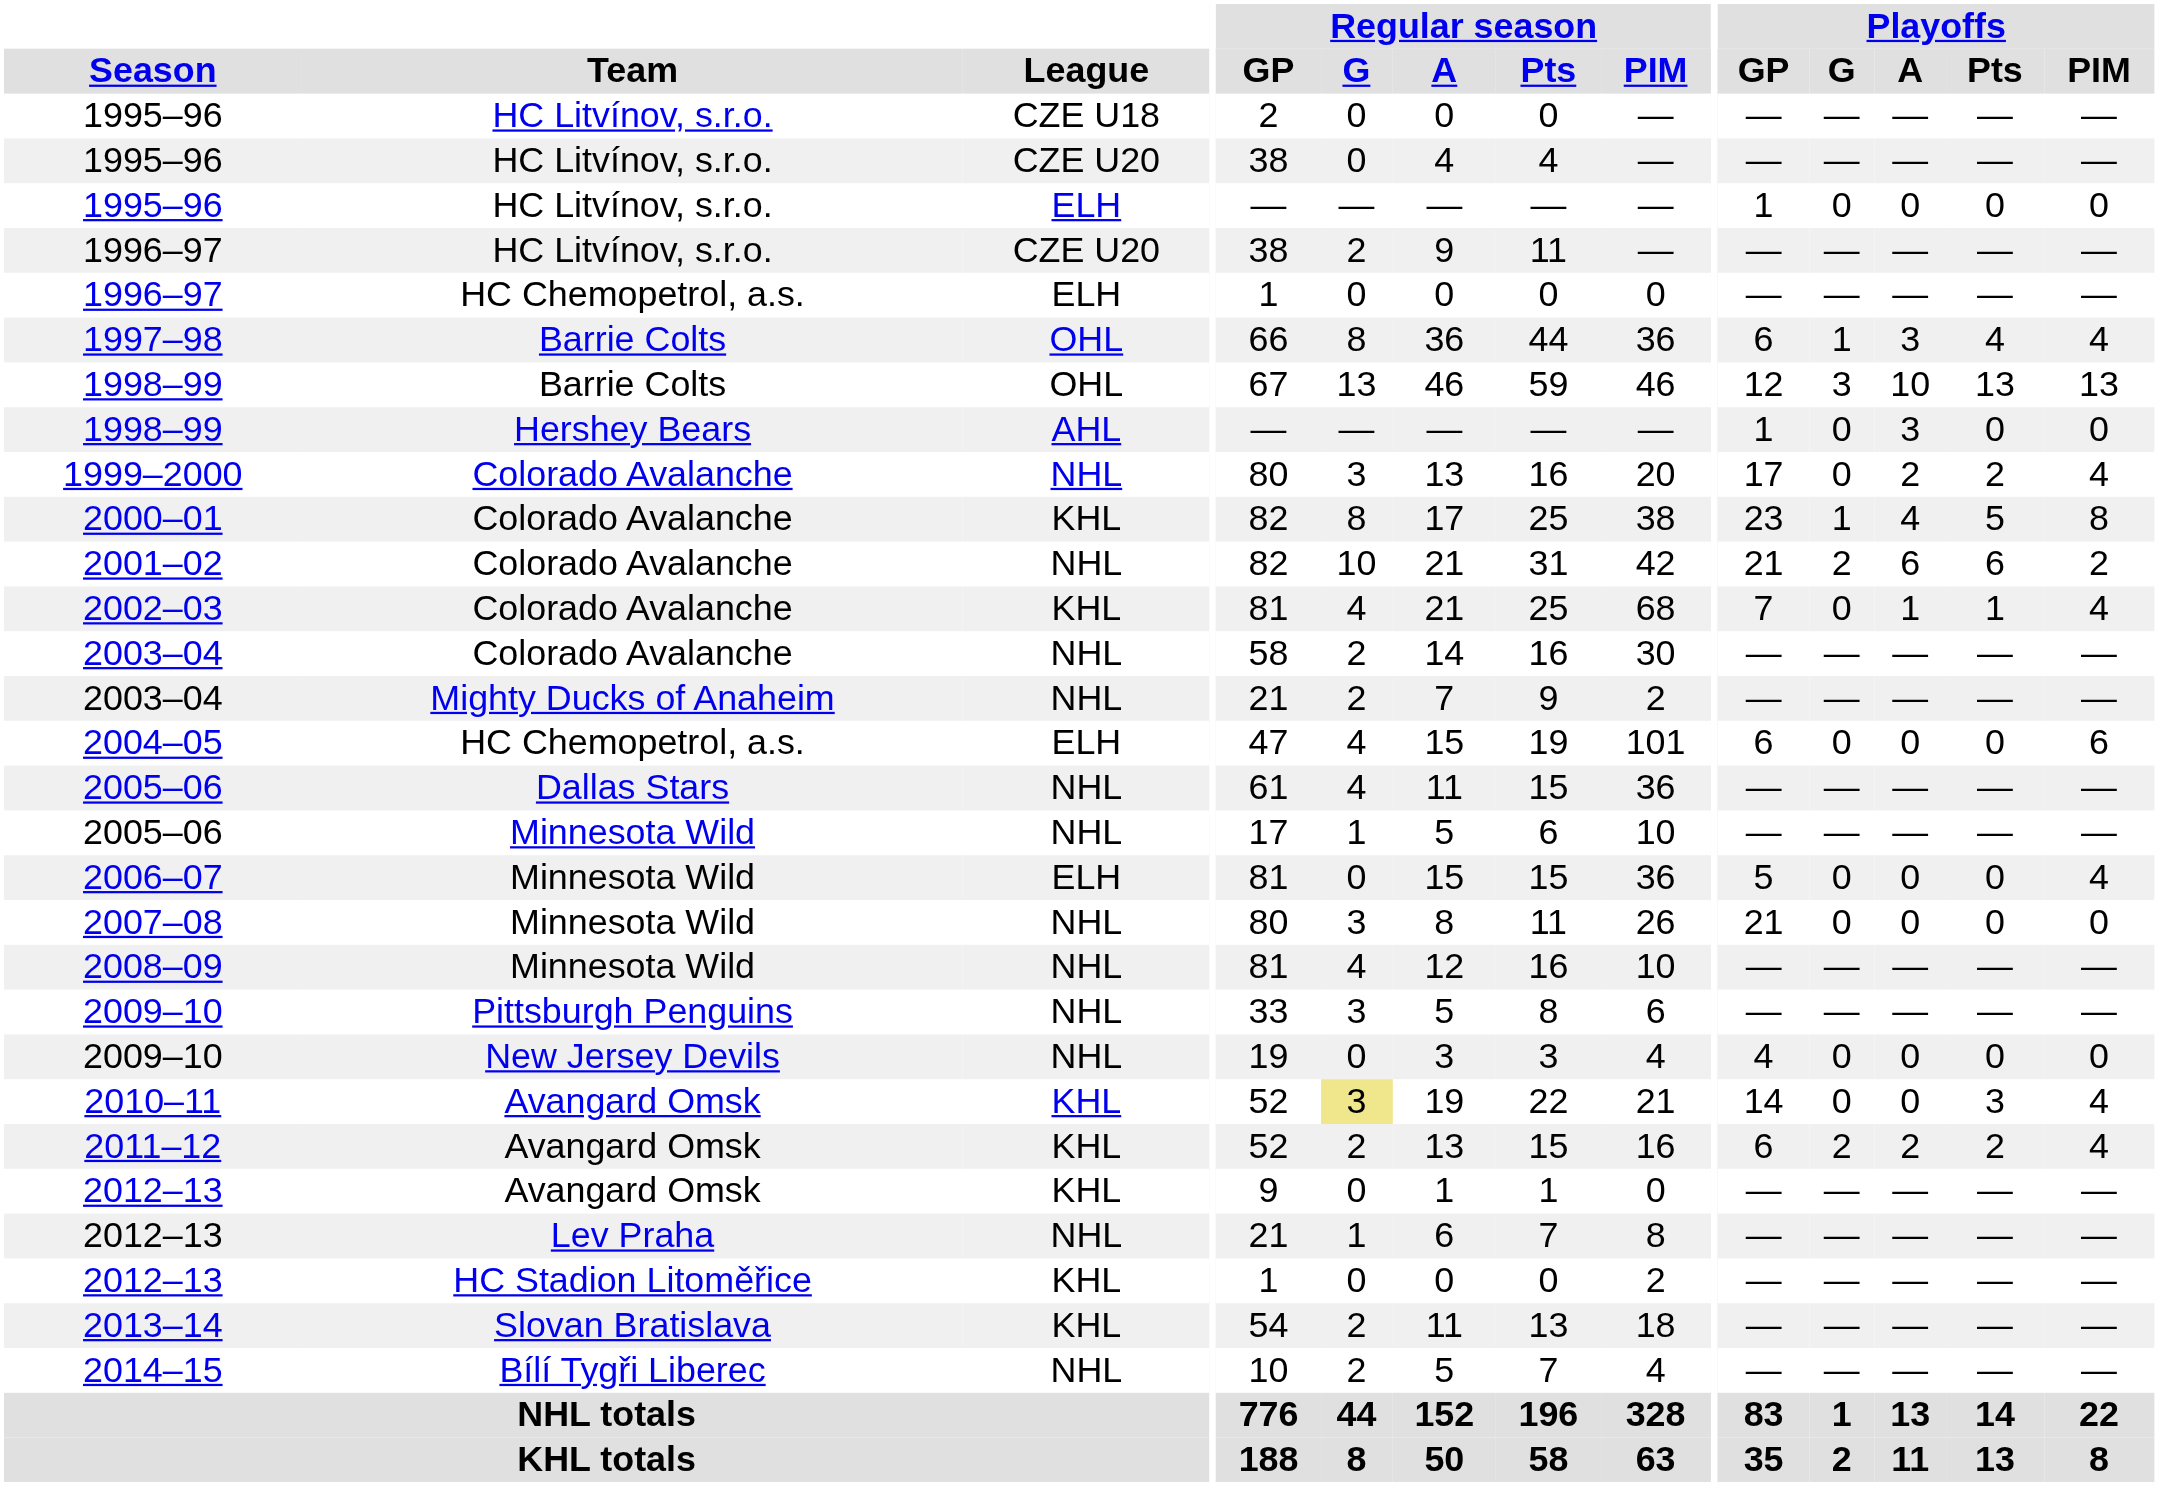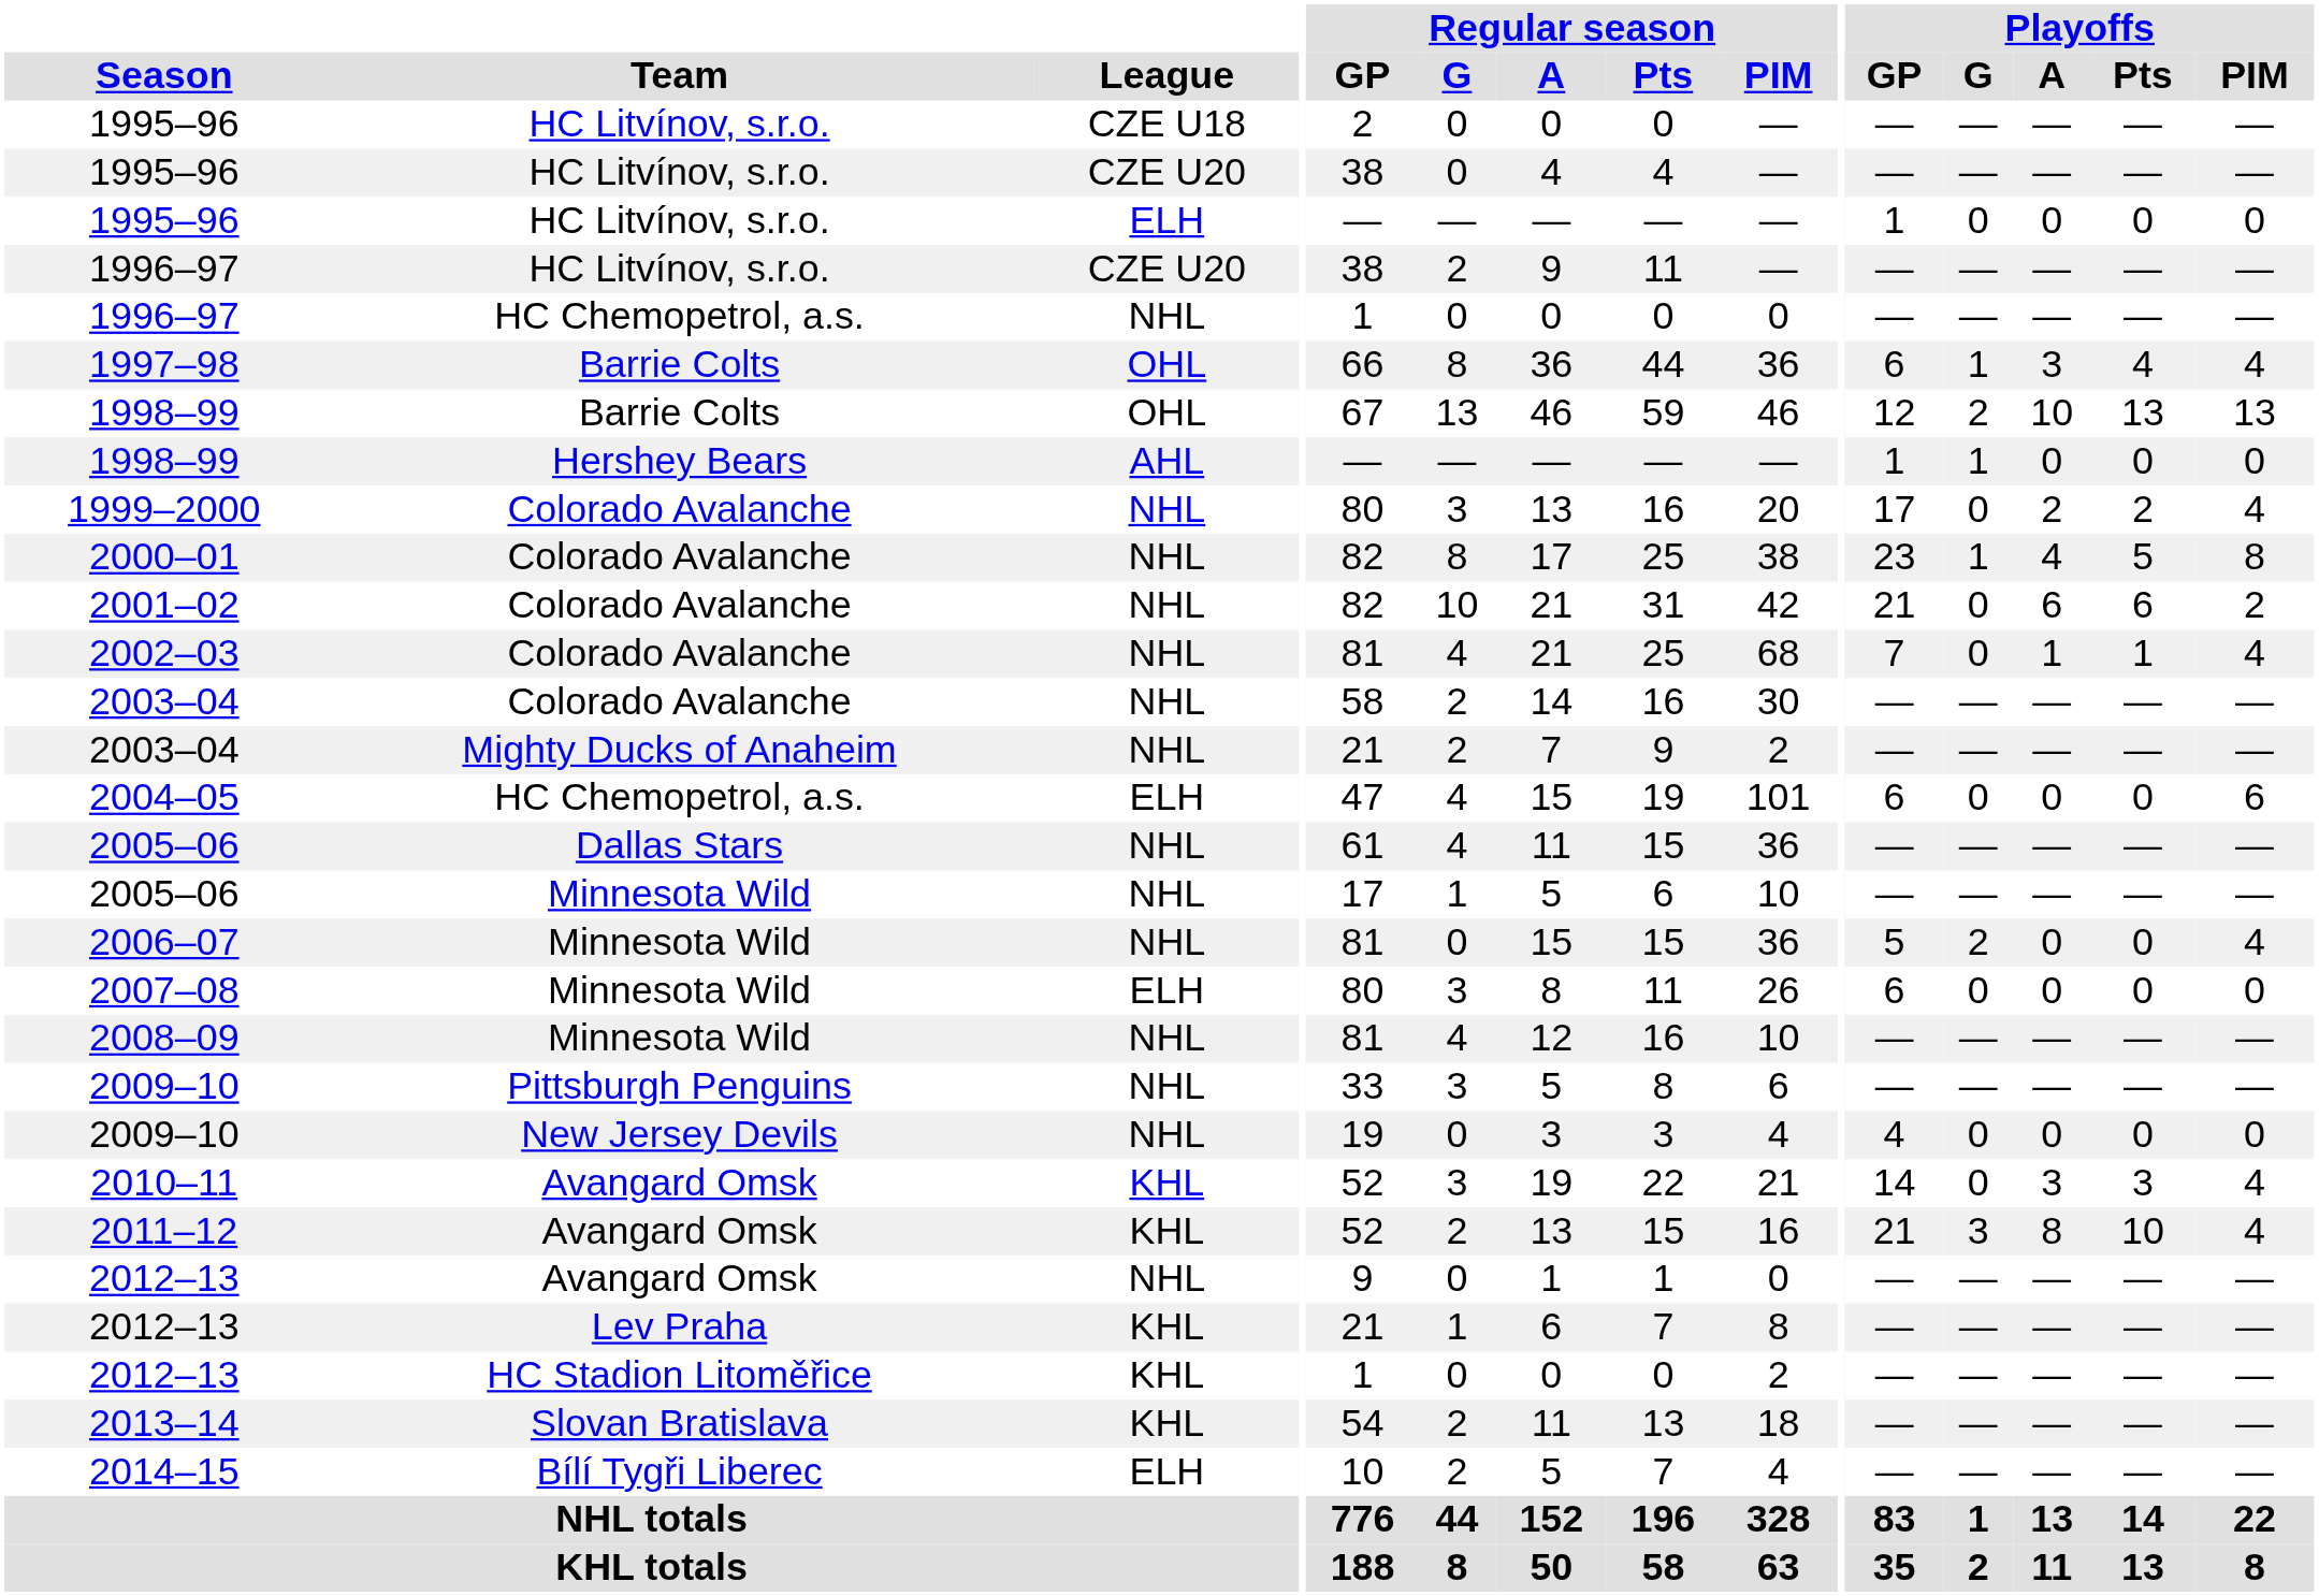1996–97 / HC Chemopetrol, a.s. | League: ELH -> NHL
1998–99 / Barrie Colts | Playoffs / G: 3 -> 2
1998–99 / Hershey Bears | Playoffs / G: 0 -> 1
1998–99 / Hershey Bears | Playoffs / A: 3 -> 0
2000–01 | League: KHL -> NHL
2001–02 | Playoffs / G: 2 -> 0
2002–03 | League: KHL -> NHL
2006–07 | League: ELH -> NHL
2006–07 | Playoffs / G: 0 -> 2
2007–08 | League: NHL -> ELH
2007–08 | Playoffs / GP: 21 -> 6
2010–11 | Regular season / G: khaki background -> no background
2010–11 | Playoffs / A: 0 -> 3
2011–12 | Playoffs / GP: 6 -> 21
2011–12 | Playoffs / G: 2 -> 3
2011–12 | Playoffs / A: 2 -> 8
2011–12 | Playoffs / Pts: 2 -> 10
2012–13 / Avangard Omsk | League: KHL -> NHL
2012–13 / Lev Praha | League: NHL -> KHL
2014–15 | League: NHL -> ELH
